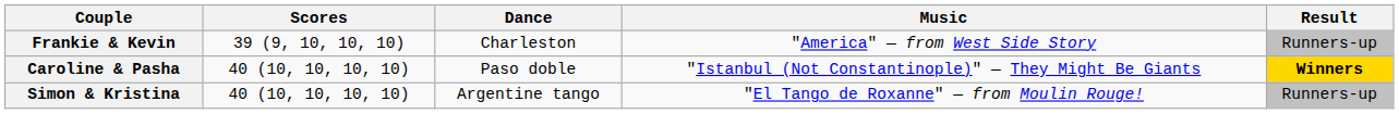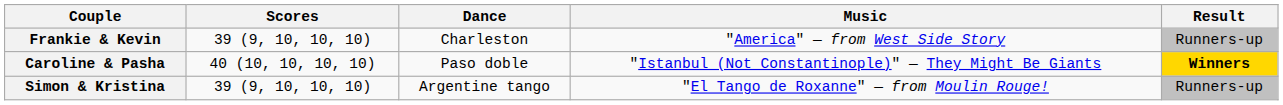Simon & Kristina | Scores: 40 (10, 10, 10, 10) -> 39 (9, 10, 10, 10)
